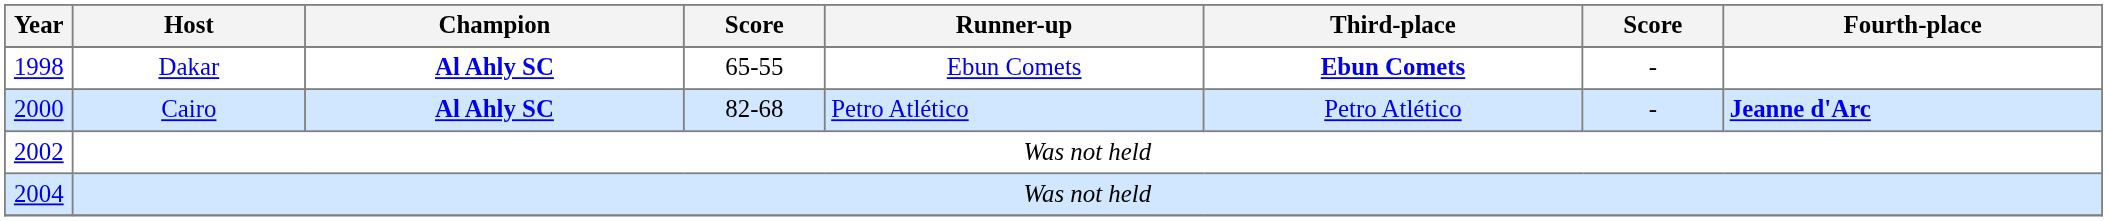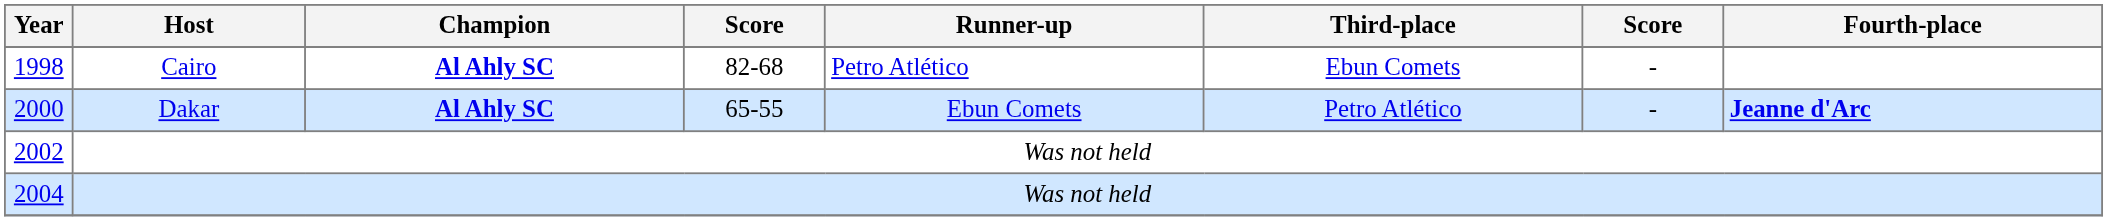1998 | Host: Dakar -> Cairo
1998 | column 4: 65-55 -> 82-68
1998 | Runner-up: Ebun Comets -> Petro Atlético
1998 | Third-place: bold -> normal
2000 | Host: Cairo -> Dakar
2000 | column 4: 82-68 -> 65-55
2000 | Runner-up: Petro Atlético -> Ebun Comets
